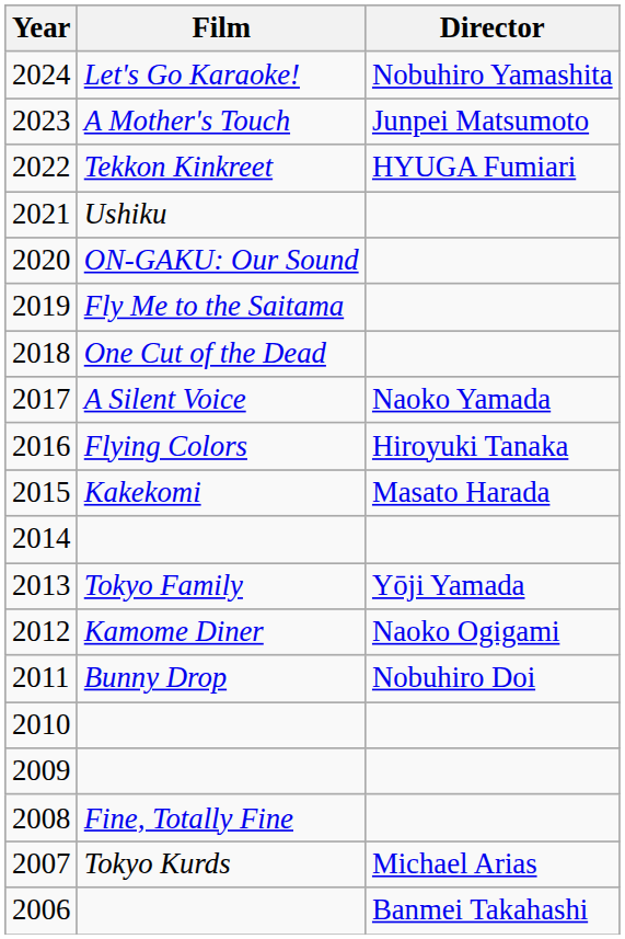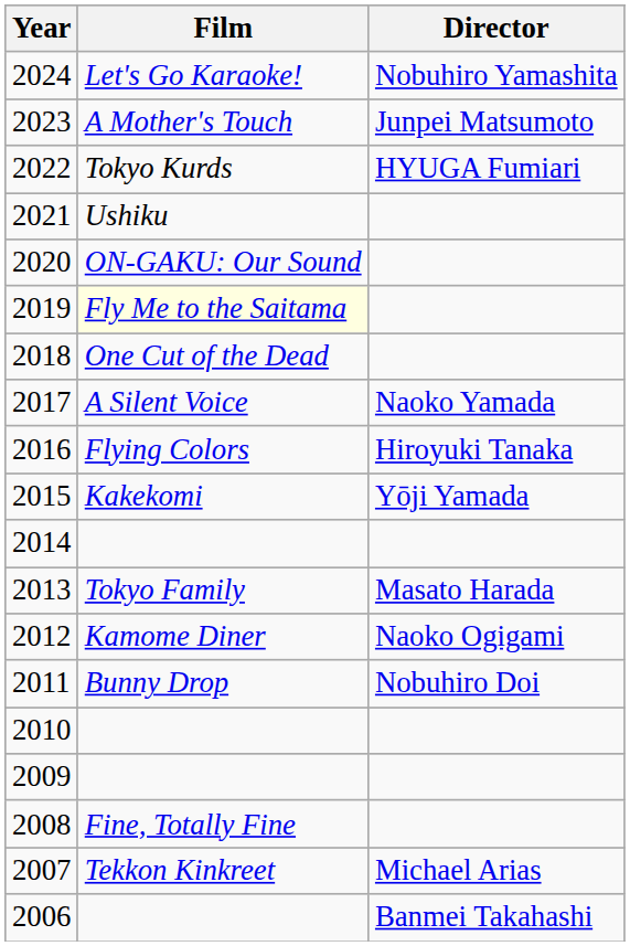2022 | Film: Tekkon Kinkreet -> Tokyo Kurds
2019 | Film: no background -> lightyellow background
2015 | Director: Masato Harada -> Yōji Yamada
2013 | Director: Yōji Yamada -> Masato Harada
2007 | Film: Tokyo Kurds -> Tekkon Kinkreet
